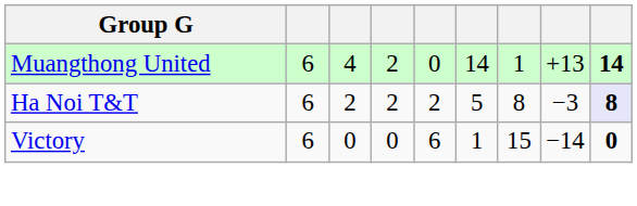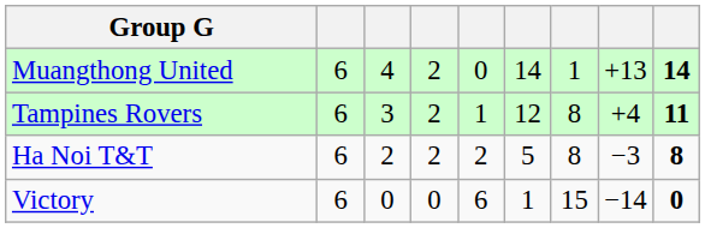+ row: Tampines Rovers | 6 | 3 | 2 | 1 | 12 | 8 | +4 | 11
Ha Noi T&T | column 9: lavender background -> no background
